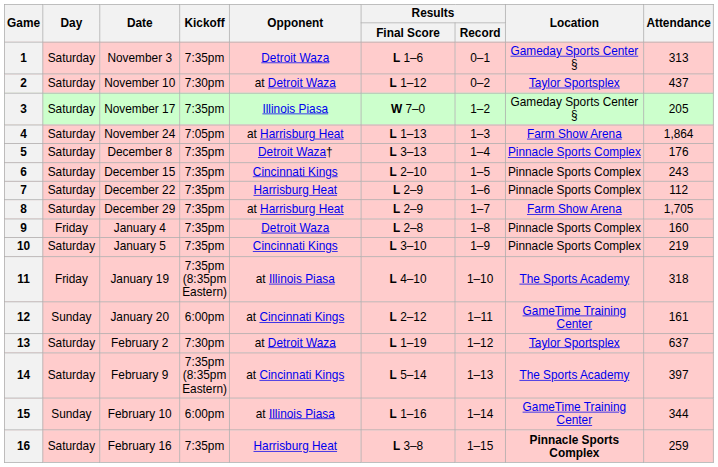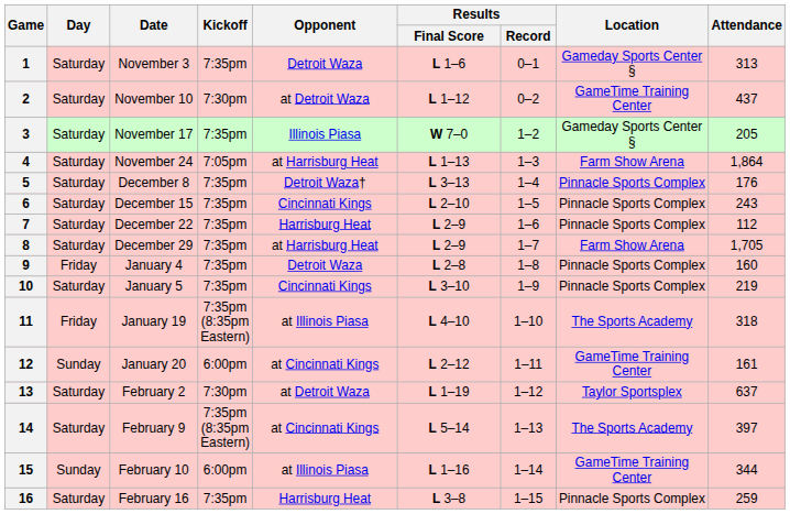2 | Location: Taylor Sportsplex -> GameTime Training Center
16 | Location: bold -> normal
